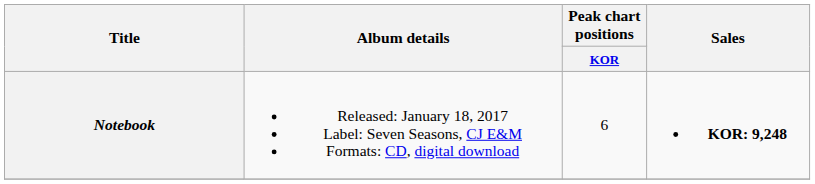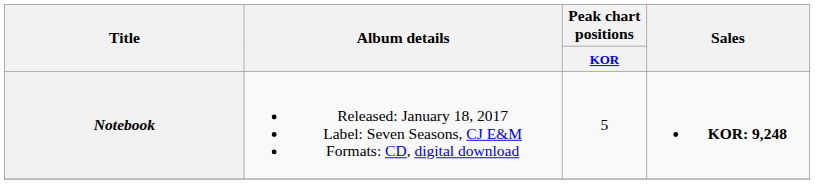Notebook | Peak chart positions / KOR: 6 -> 5
